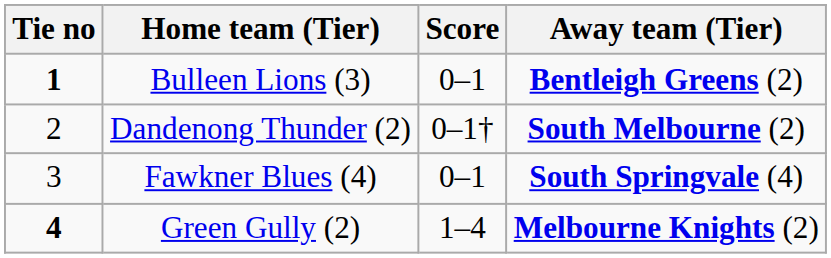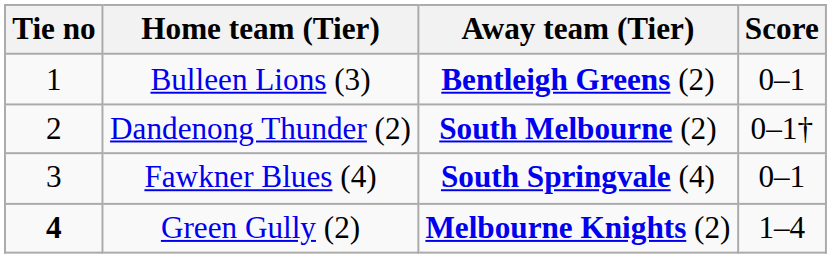columns swapped: Score <-> Away team (Tier)
Bulleen Lions (3) | Tie no: bold -> normal
